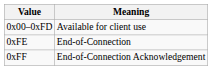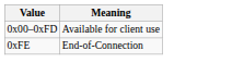- row: 0xFF | End-of-Connection Acknowledgement
